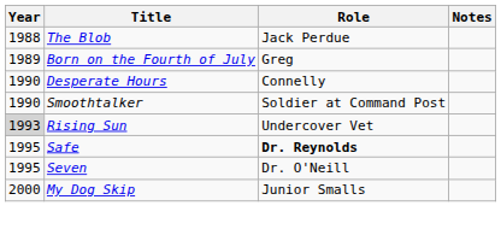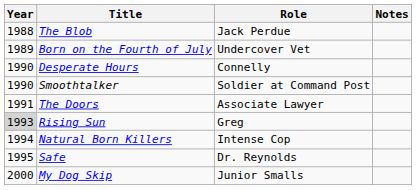Born on the Fourth of July | Role: Greg -> Undercover Vet
+ row: 1991 | The Doors | Associate Lawyer
Rising Sun | Role: Undercover Vet -> Greg
+ row: 1994 | Natural Born Killers | Intense Cop
Safe | Role: bold -> normal
- row: 1995 | Seven | Dr. O'Neill
